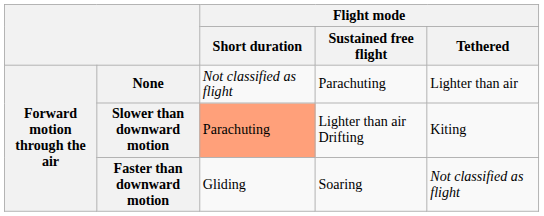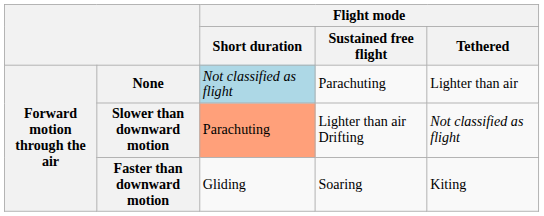None | Flight mode / Short duration: no background -> lightblue background
Slower than downward motion | Flight mode / Tethered: Kiting -> Not classified as flight
Faster than downward motion | Flight mode / Tethered: Not classified as flight -> Kiting
